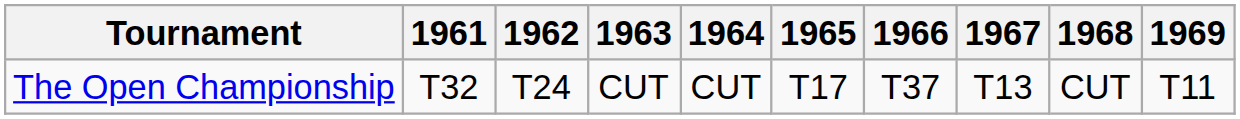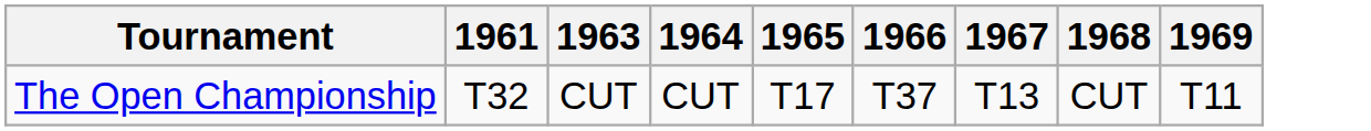- column: 1962 | T24
